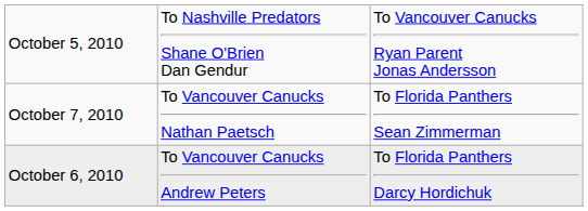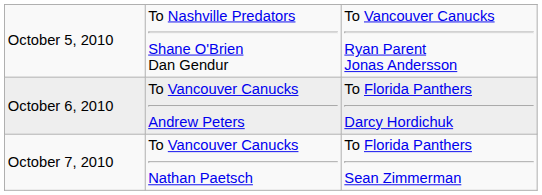rows swapped: October 6, 2010 <-> October 7, 2010
